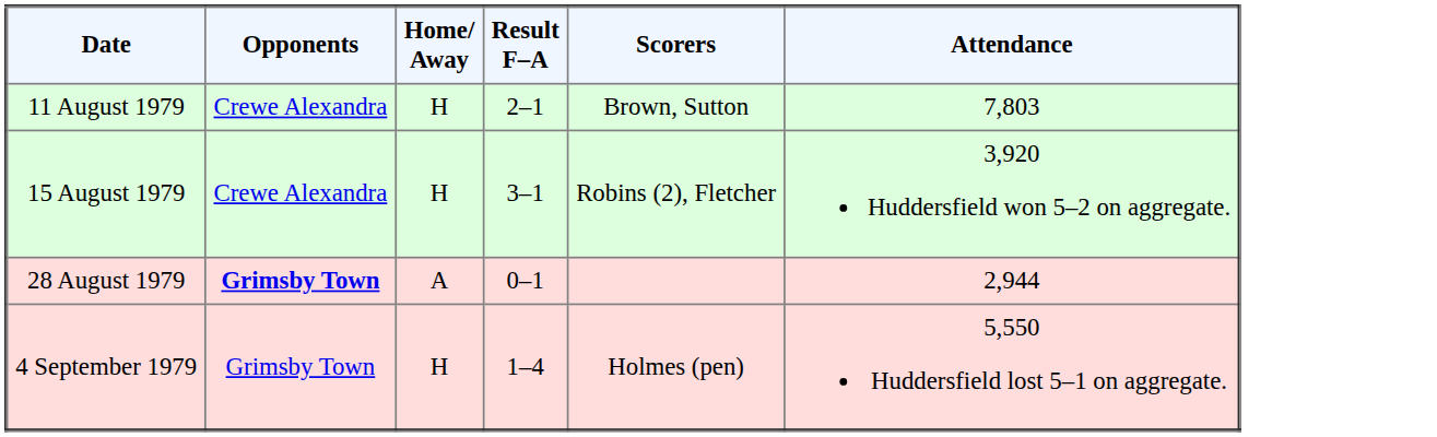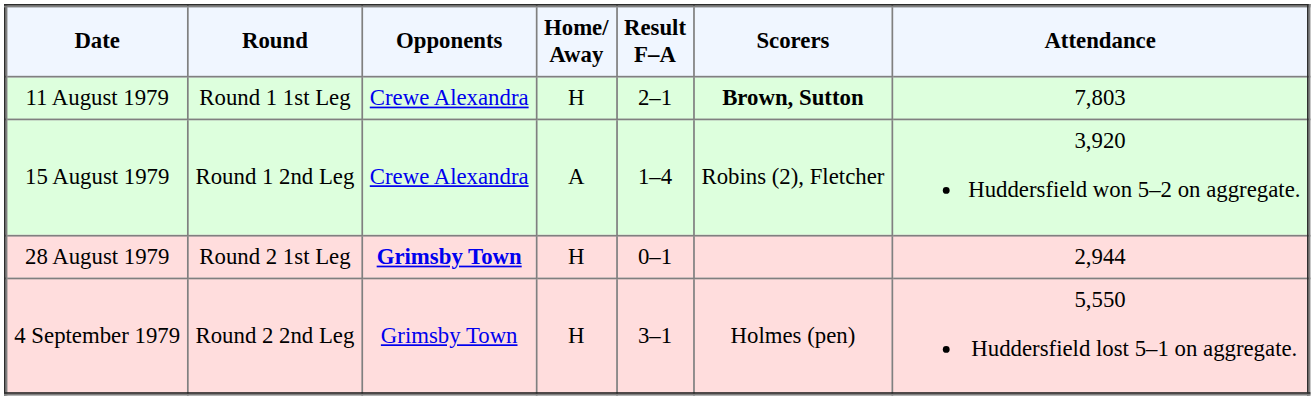+ column: Round | Round 1 1st Leg | Round 1 2nd Leg | Round 2 1st Leg | Round 2 2nd Leg
11 August 1979 | Scorers: normal -> bold
15 August 1979 | Home/ Away: H -> A
15 August 1979 | Result F–A: 3–1 -> 1–4
28 August 1979 | Home/ Away: A -> H
4 September 1979 | Result F–A: 1–4 -> 3–1
